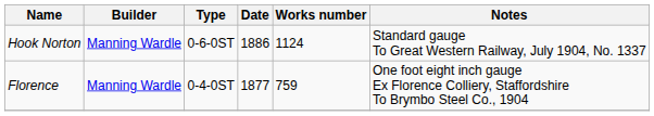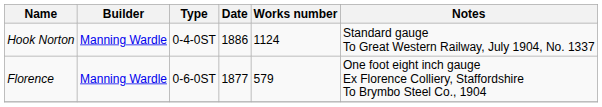Hook Norton | Type: 0-6-0ST -> 0-4-0ST
Florence | Type: 0-4-0ST -> 0-6-0ST
Florence | Works number: 759 -> 579
